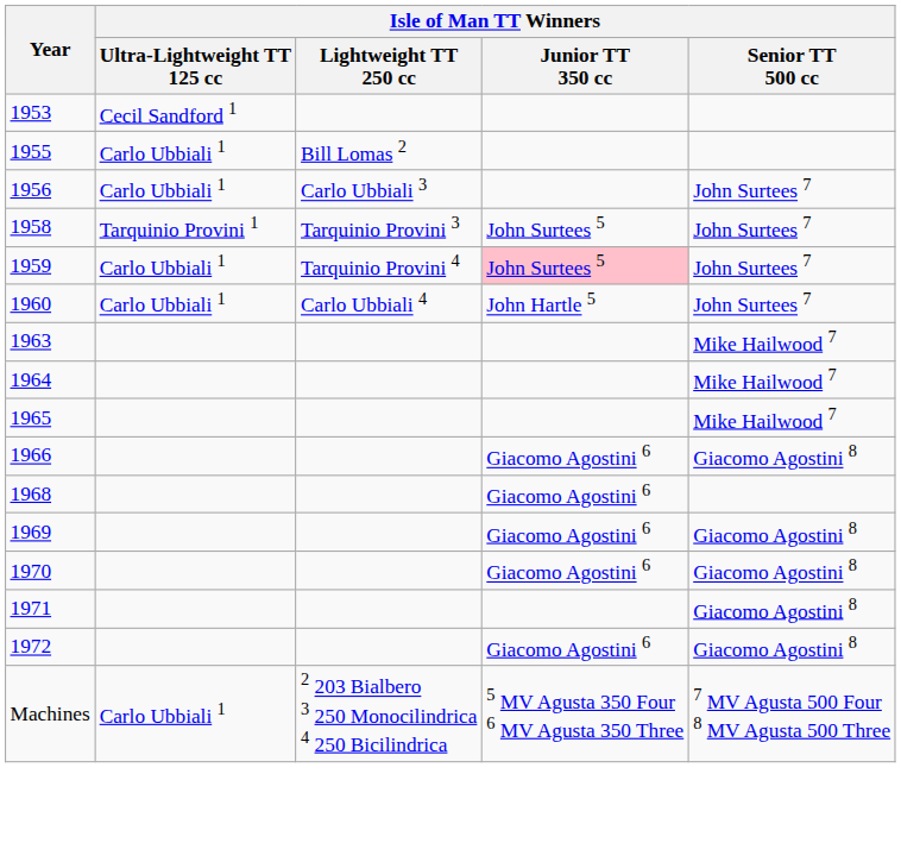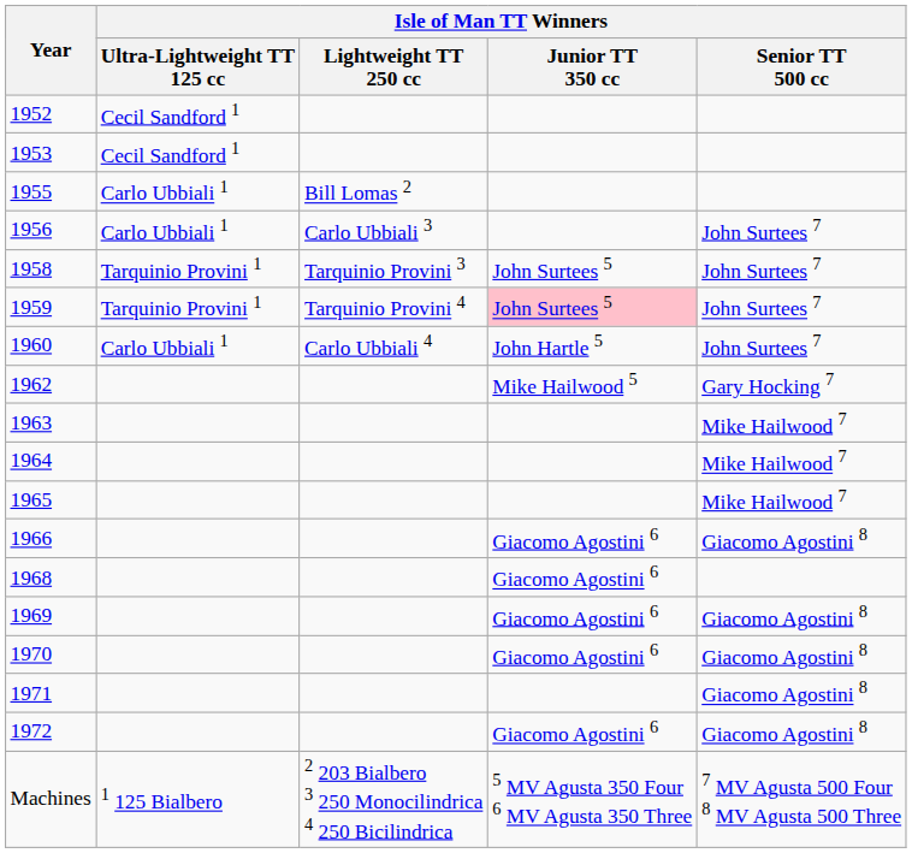+ row: 1952 | Cecil Sandford 1
1959 | Isle of Man TT Winners / Ultra-Lightweight TT 125 cc: Carlo Ubbiali 1 -> Tarquinio Provini 1
+ row: 1962 | Mike Hailwood 5 | Gary Hocking 7
Machines | Isle of Man TT Winners / Ultra-Lightweight TT 125 cc: Carlo Ubbiali 1 -> 1 125 Bialbero
